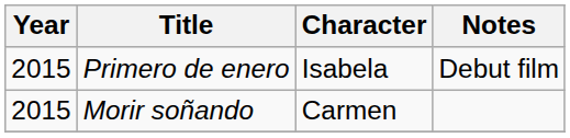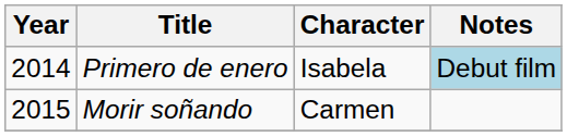Primero de enero | Year: 2015 -> 2014
Primero de enero | Notes: no background -> lightblue background
